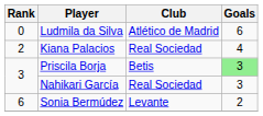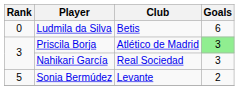Ludmila da Silva | Club: Atlético de Madrid -> Betis
- row: 2 | Kiana Palacios | Real Sociedad | 4
Priscila Borja | Club: Betis -> Atlético de Madrid
Sonia Bermúdez | Rank: 6 -> 5
